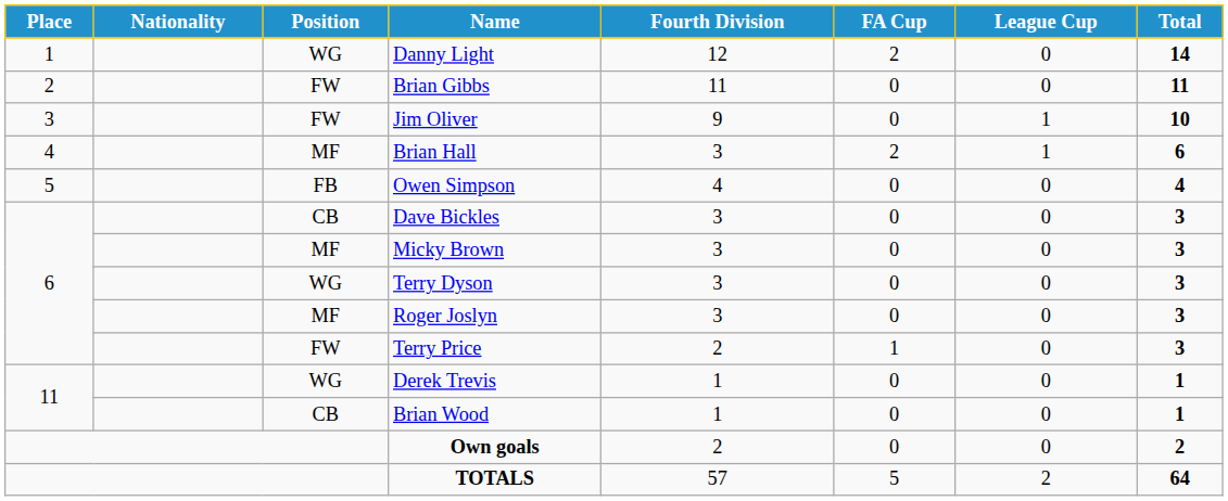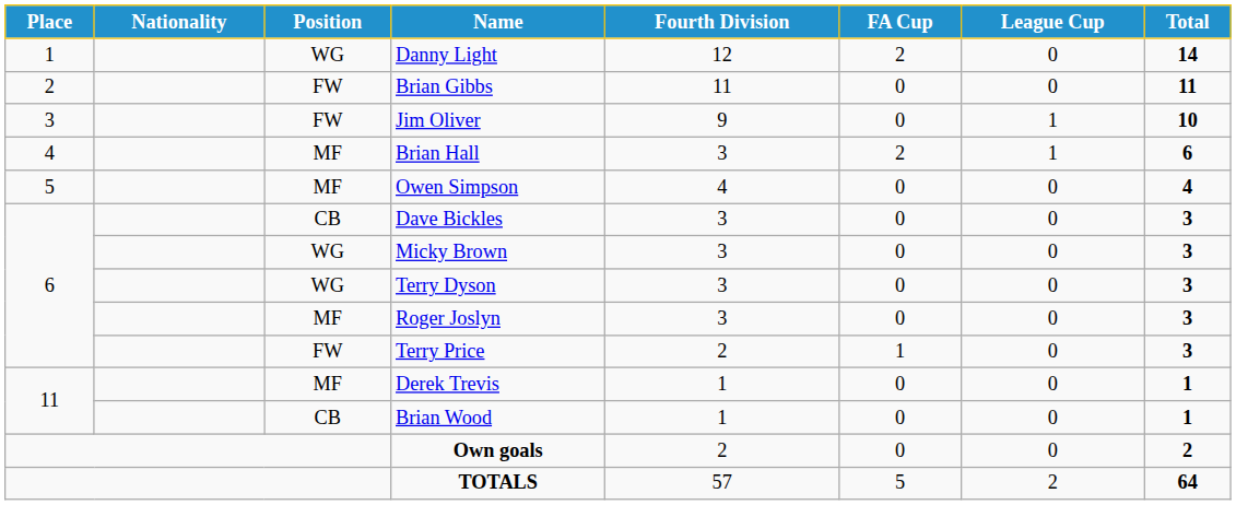Owen Simpson | Position: FB -> MF
Micky Brown | Position: MF -> WG
Derek Trevis | Position: WG -> MF
